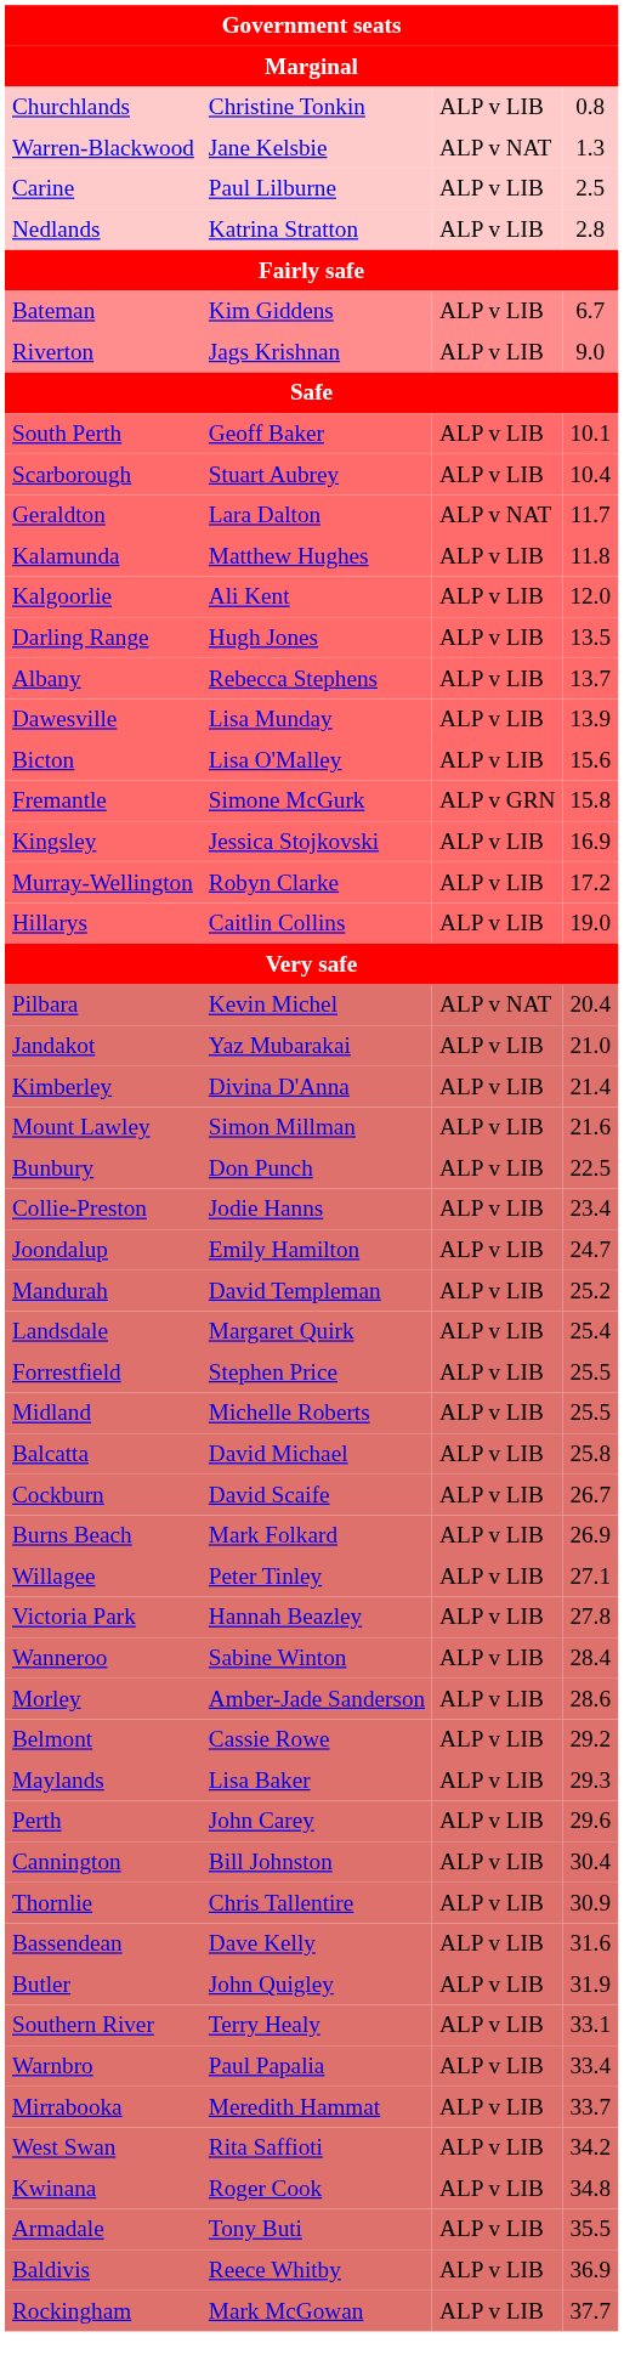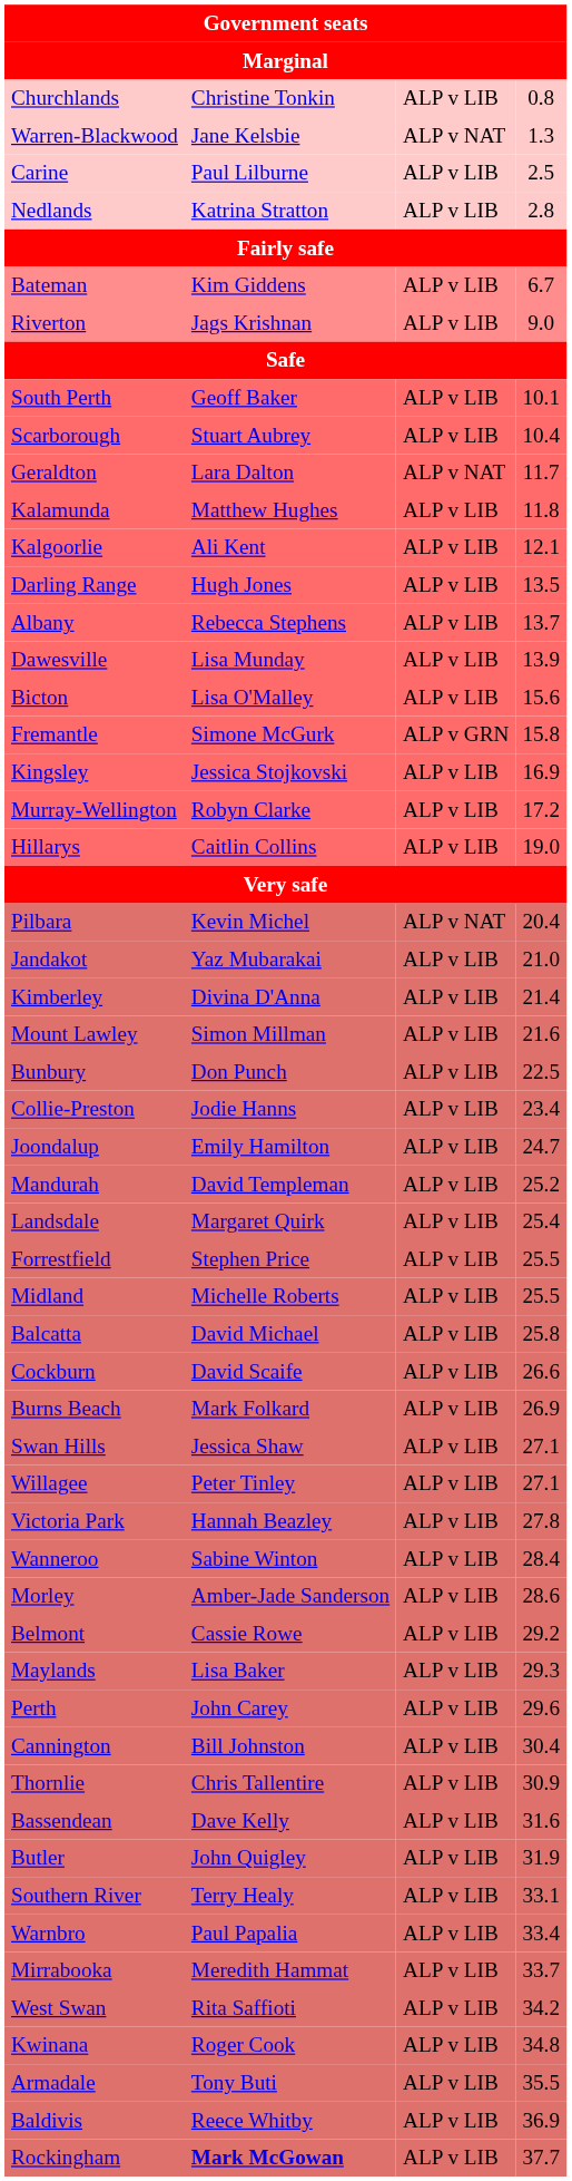Kalgoorlie | column 4: 12.0 -> 12.1
Cockburn | column 4: 26.7 -> 26.6
+ row: Swan Hills | Jessica Shaw | ALP v LIB | 27.1
Rockingham | column 2: normal -> bold
